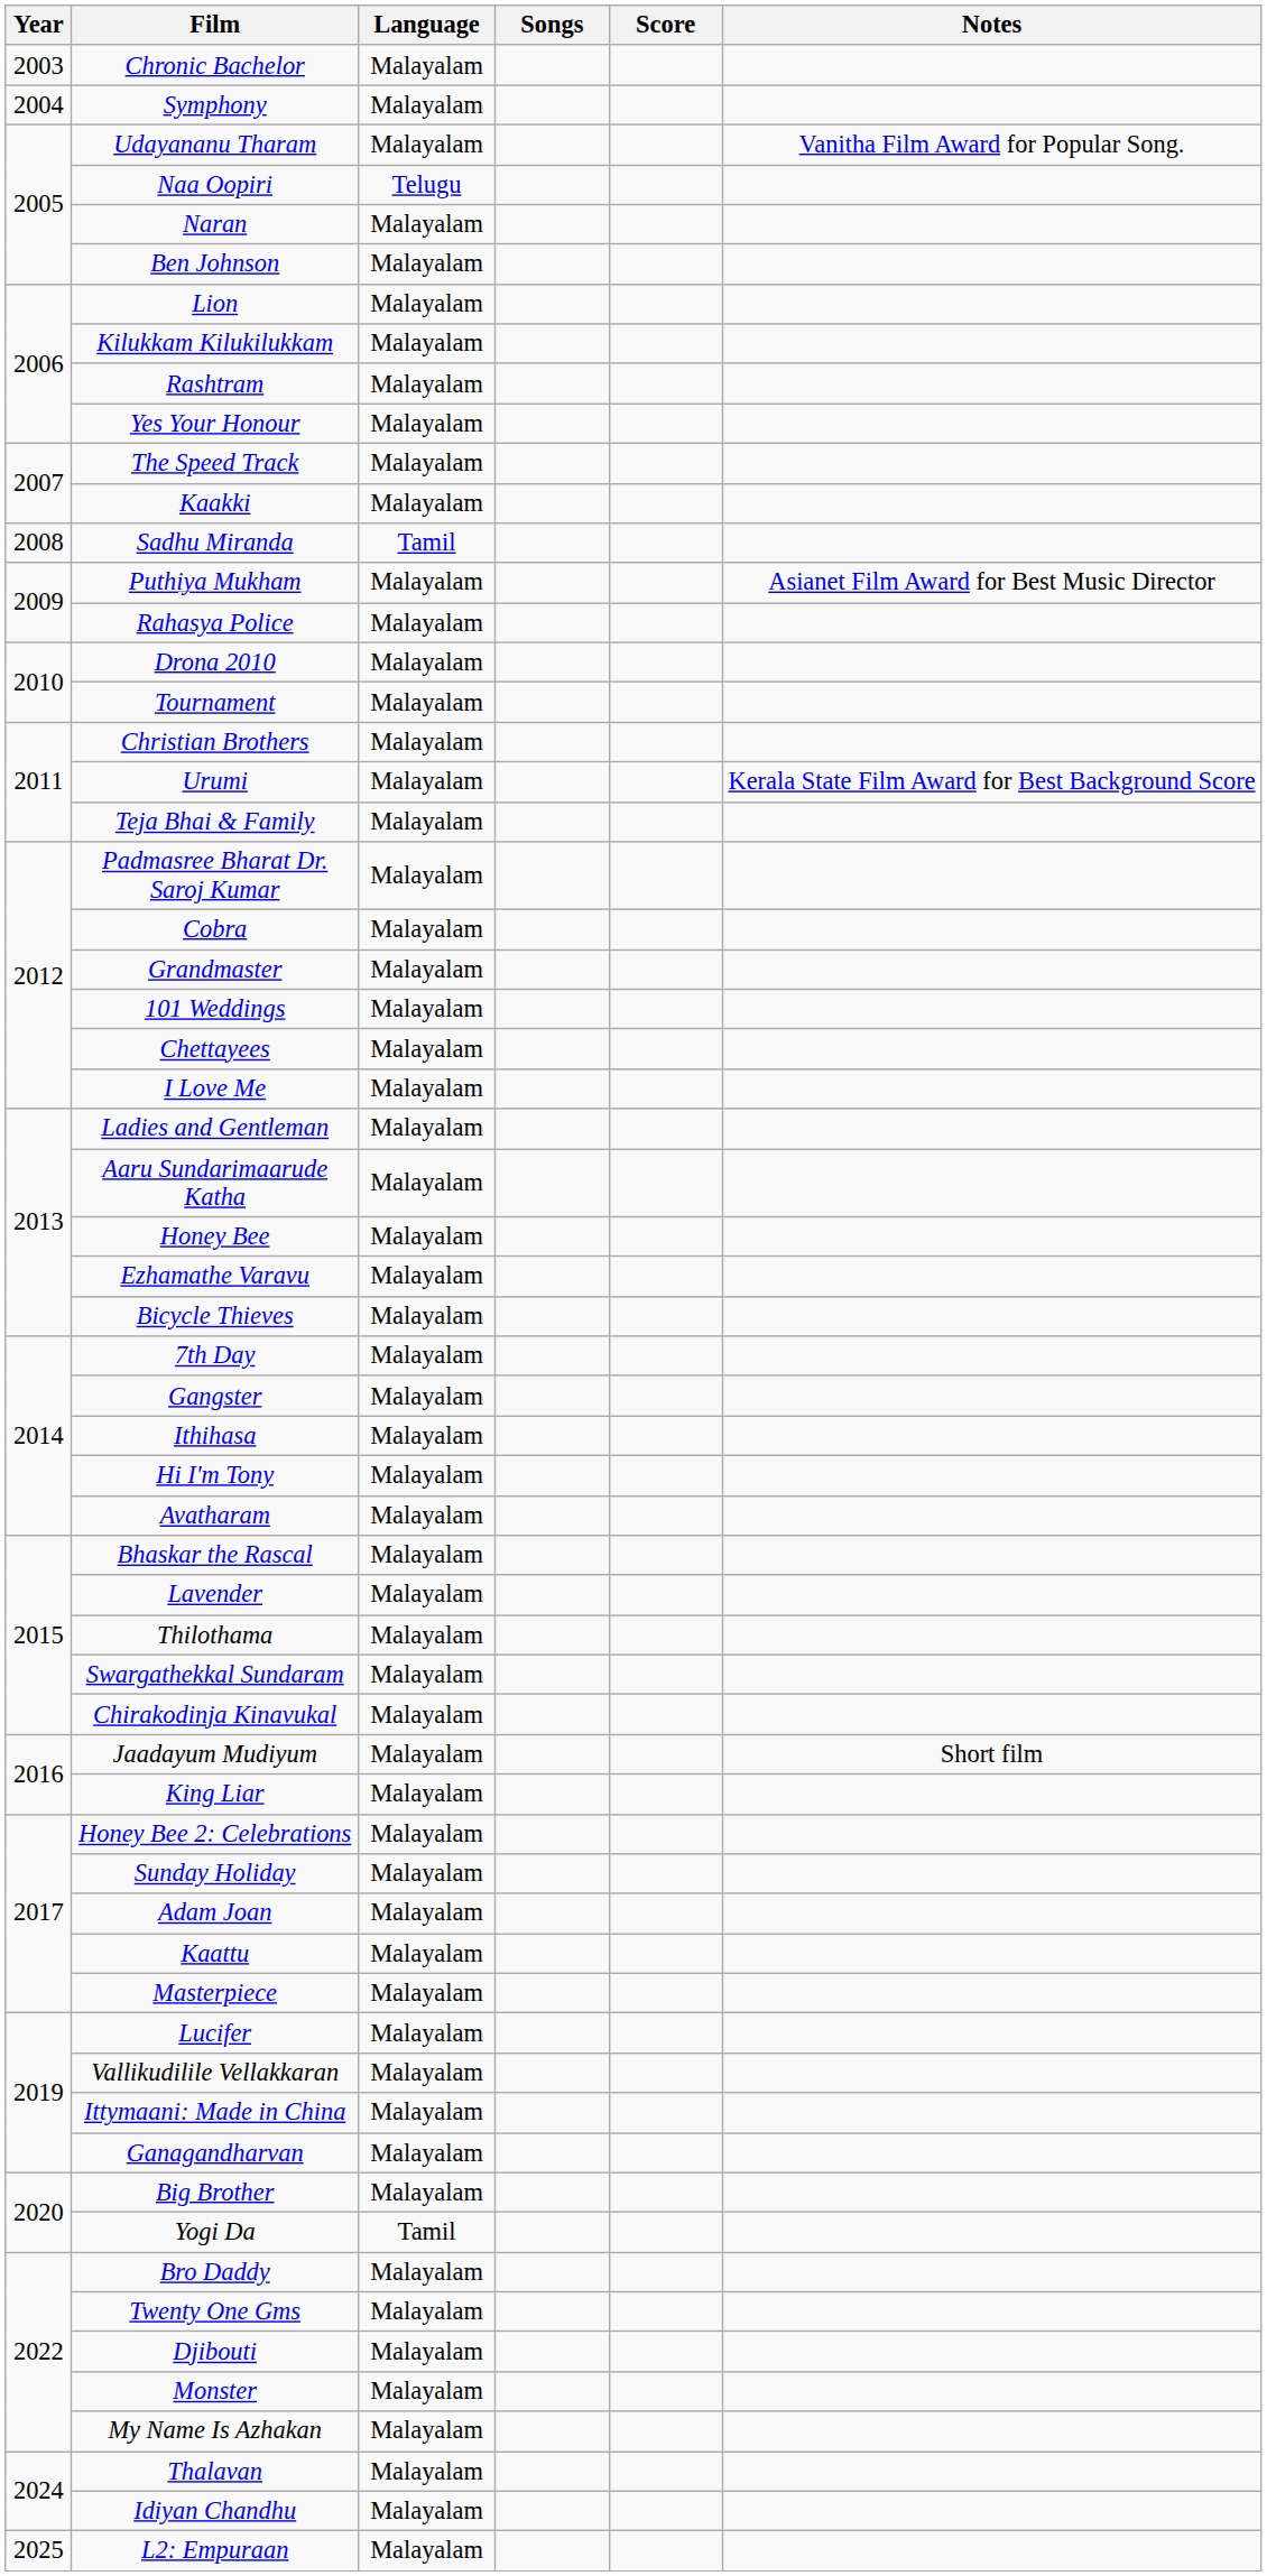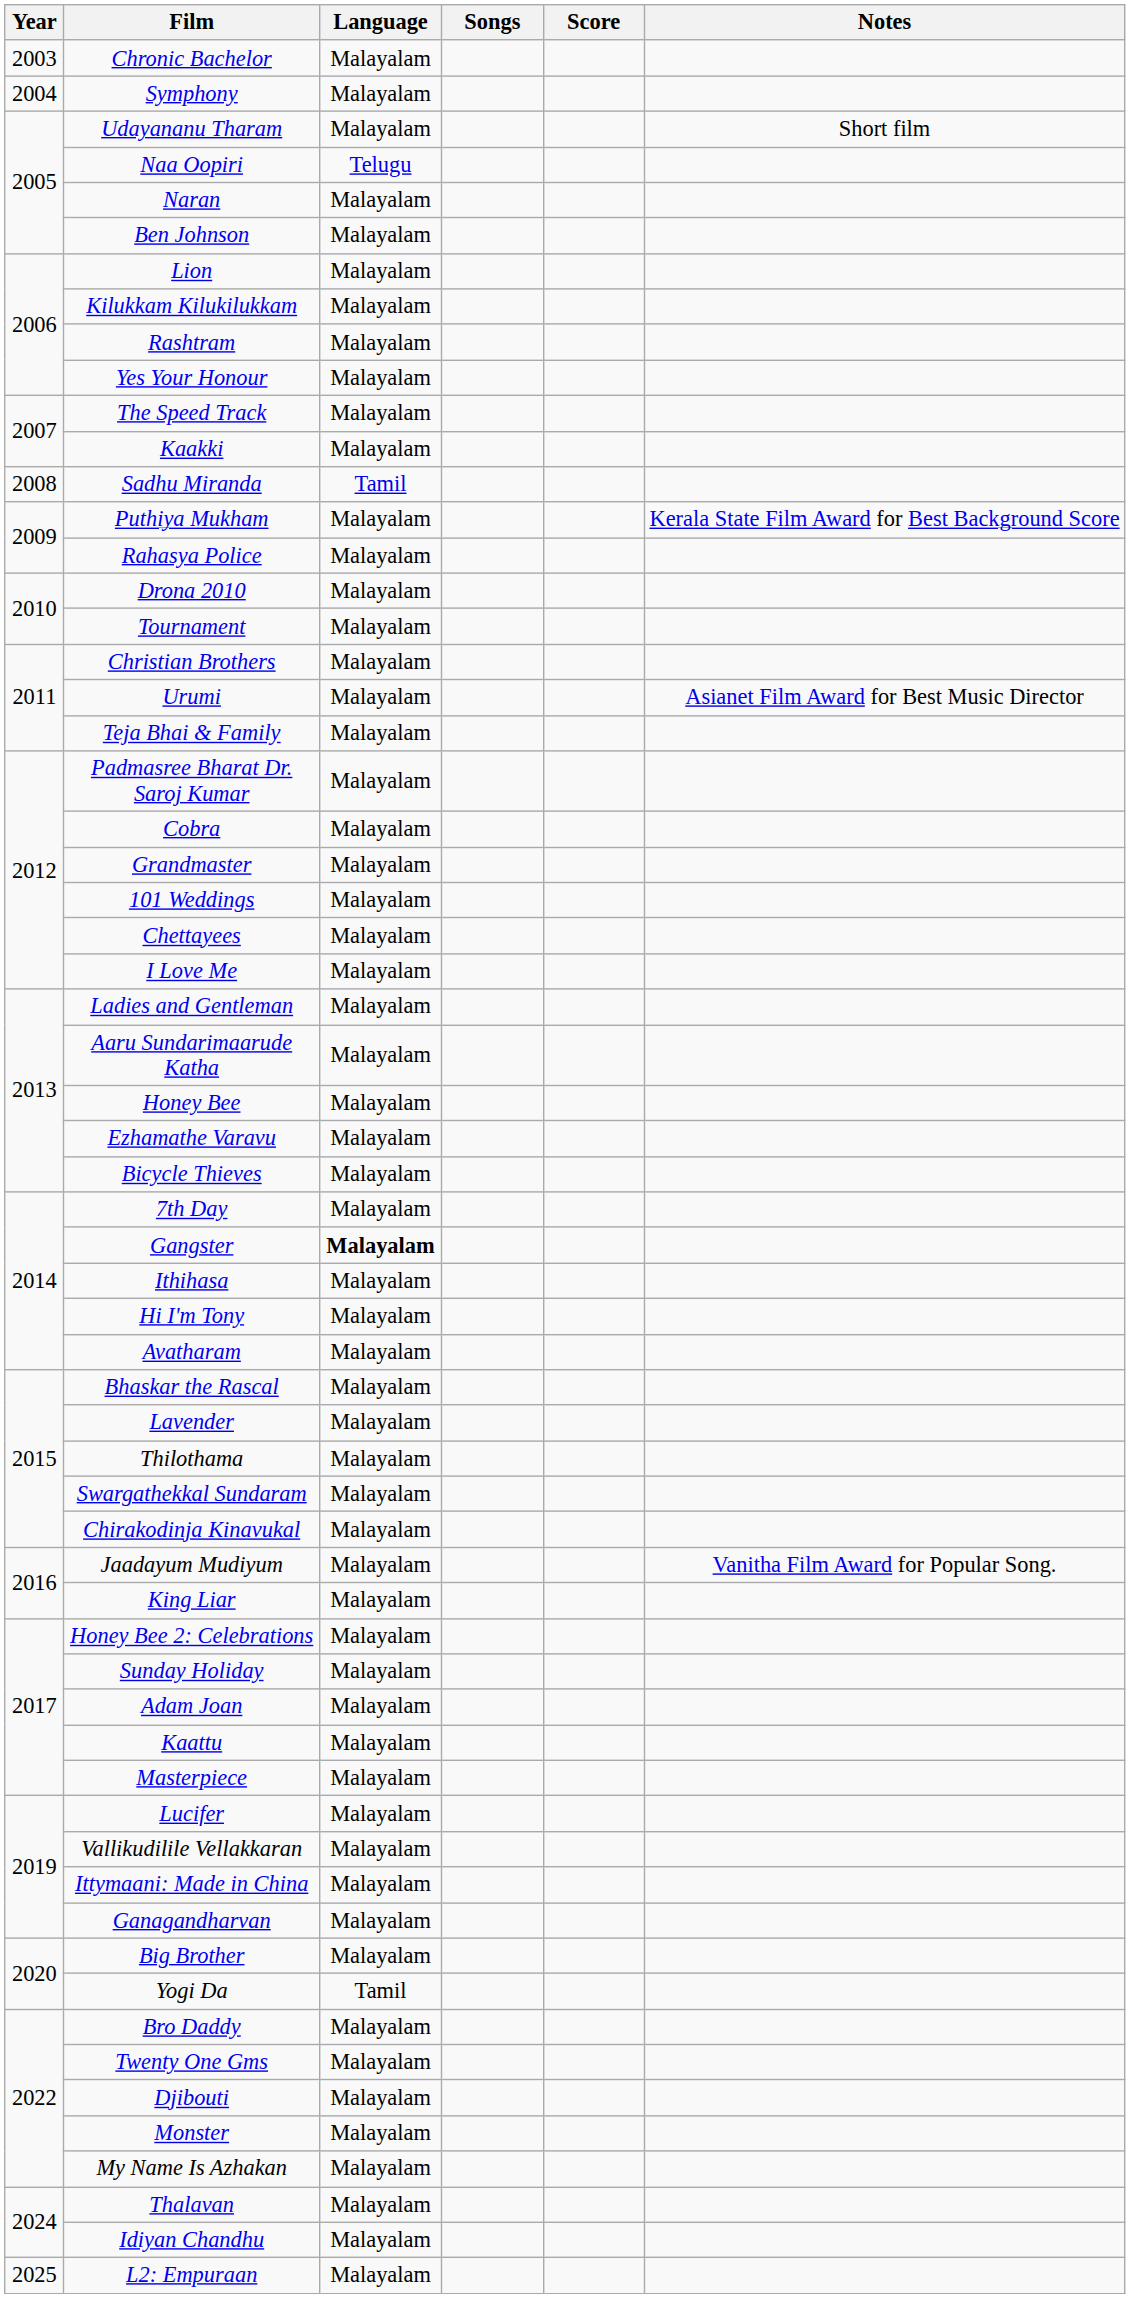Udayananu Tharam | Notes: Vanitha Film Award for Popular Song. -> Short film
Puthiya Mukham | Notes: Asianet Film Award for Best Music Director -> Kerala State Film Award for Best Background Score
Urumi | Notes: Kerala State Film Award for Best Background Score -> Asianet Film Award for Best Music Director
Gangster | Language: normal -> bold
Jaadayum Mudiyum | Notes: Short film -> Vanitha Film Award for Popular Song.
